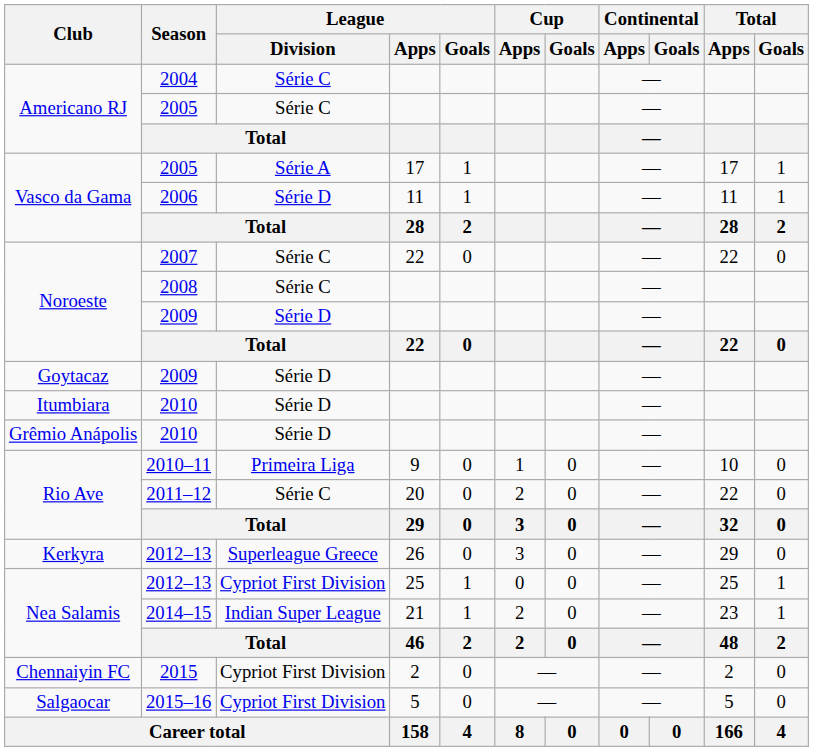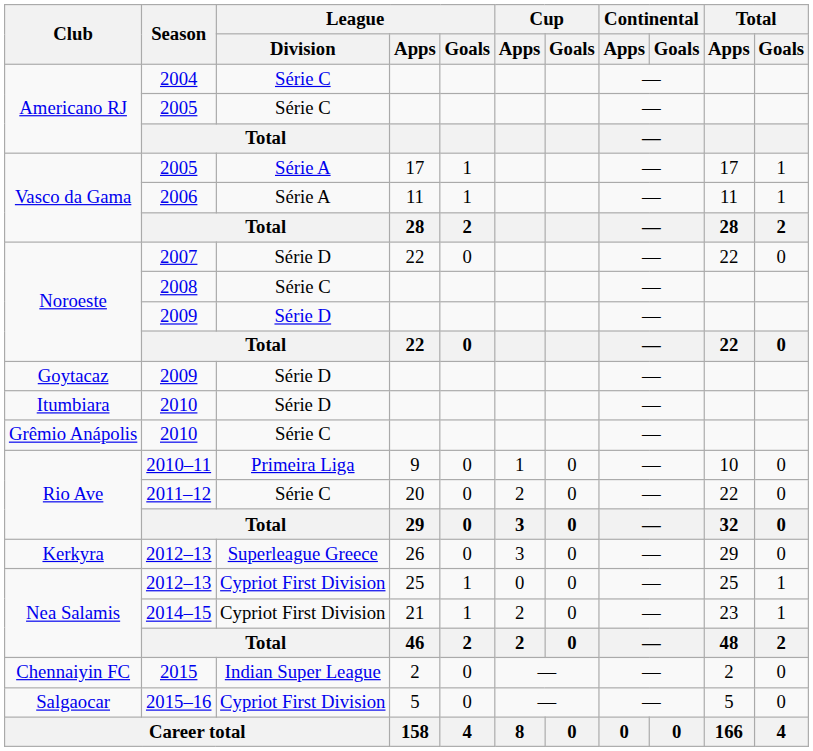2006 | League / Division: Série D -> Série A
2007 | League / Division: Série C -> Série D
Grêmio Anápolis / 2010 | League / Division: Série D -> Série C
2014–15 | League / Division: Indian Super League -> Cypriot First Division
2015 | League / Division: Cypriot First Division -> Indian Super League
